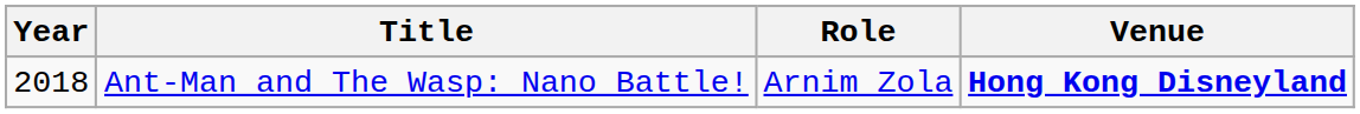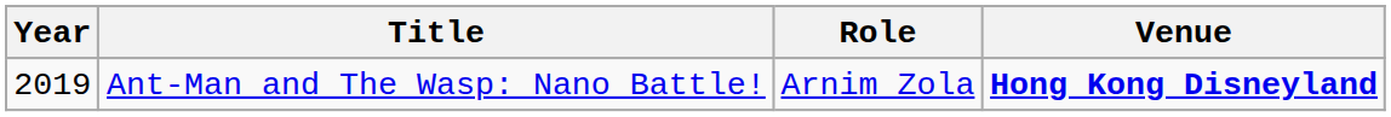Ant-Man and The Wasp: Nano Battle! | Year: 2018 -> 2019
